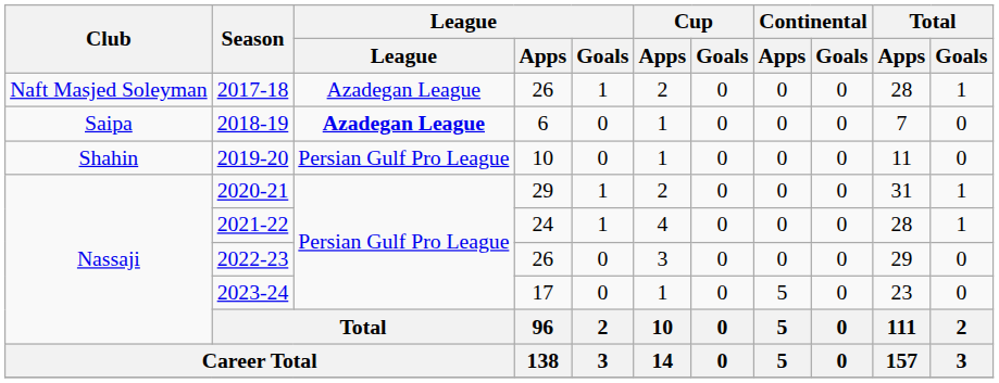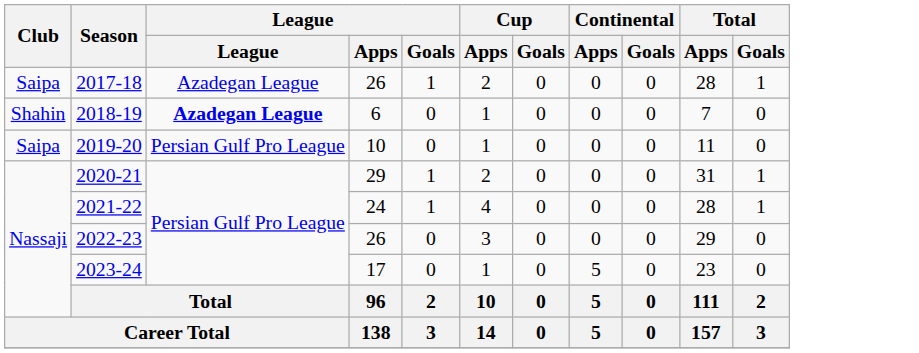2017-18 | Club: Naft Masjed Soleyman -> Saipa
2018-19 | Club: Saipa -> Shahin
2019-20 | Club: Shahin -> Saipa
